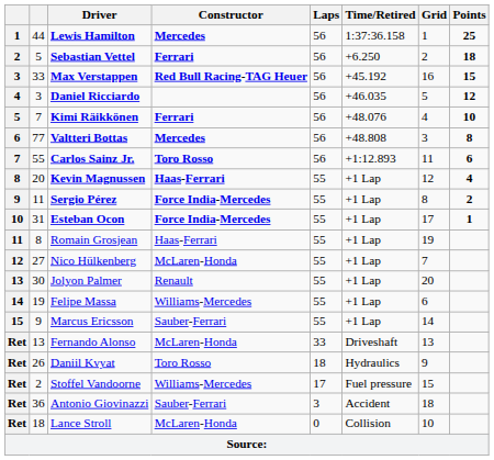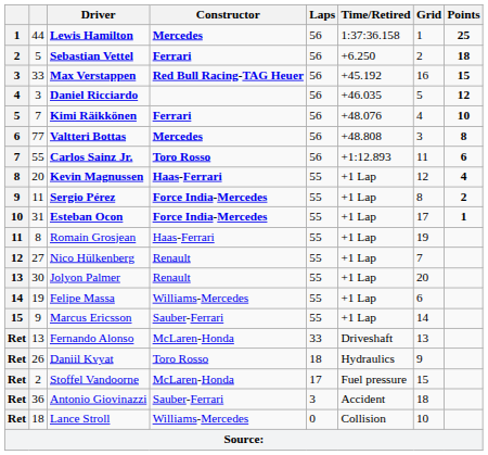Nico Hülkenberg | Constructor: McLaren-Honda -> Renault
Stoffel Vandoorne | Constructor: Williams-Mercedes -> McLaren-Honda
Lance Stroll | Constructor: McLaren-Honda -> Williams-Mercedes
